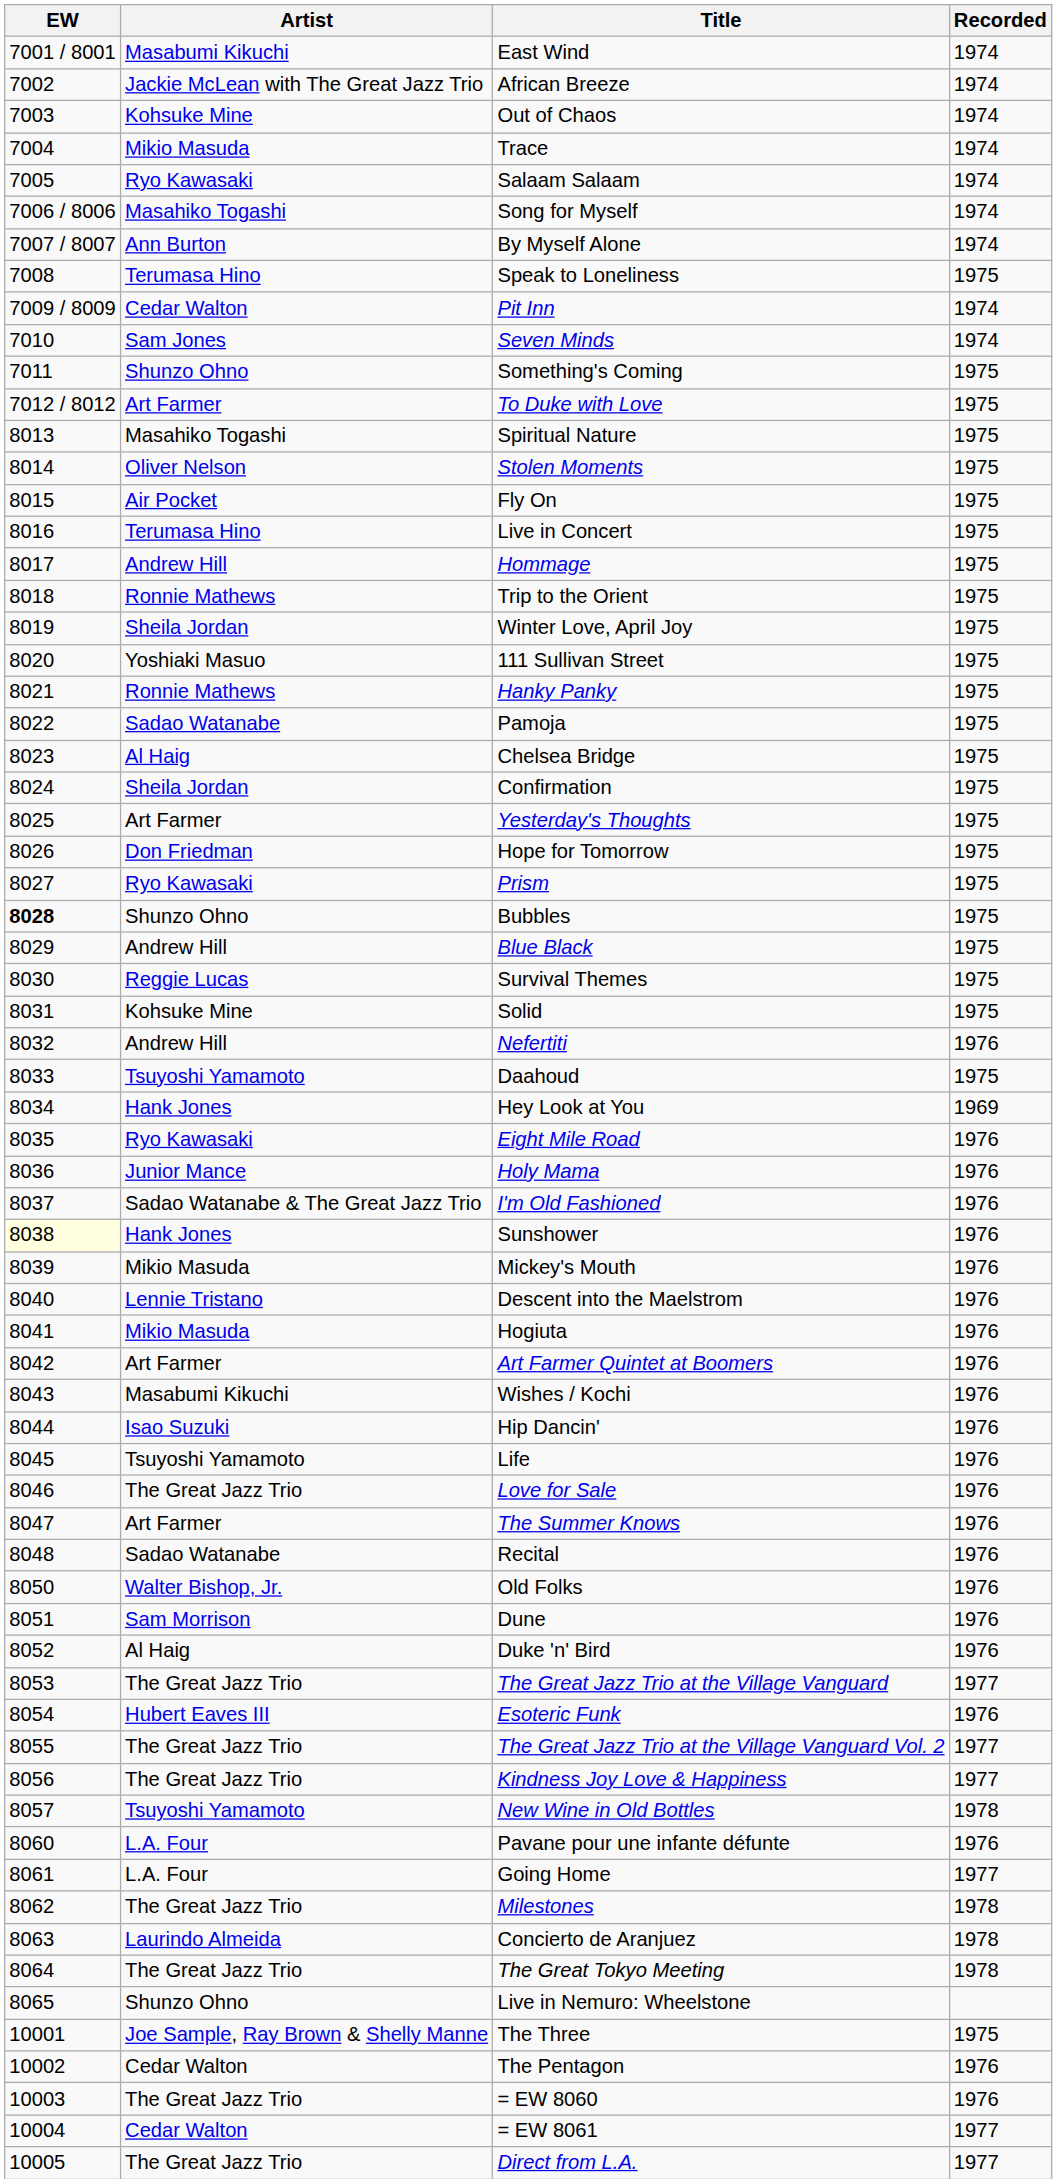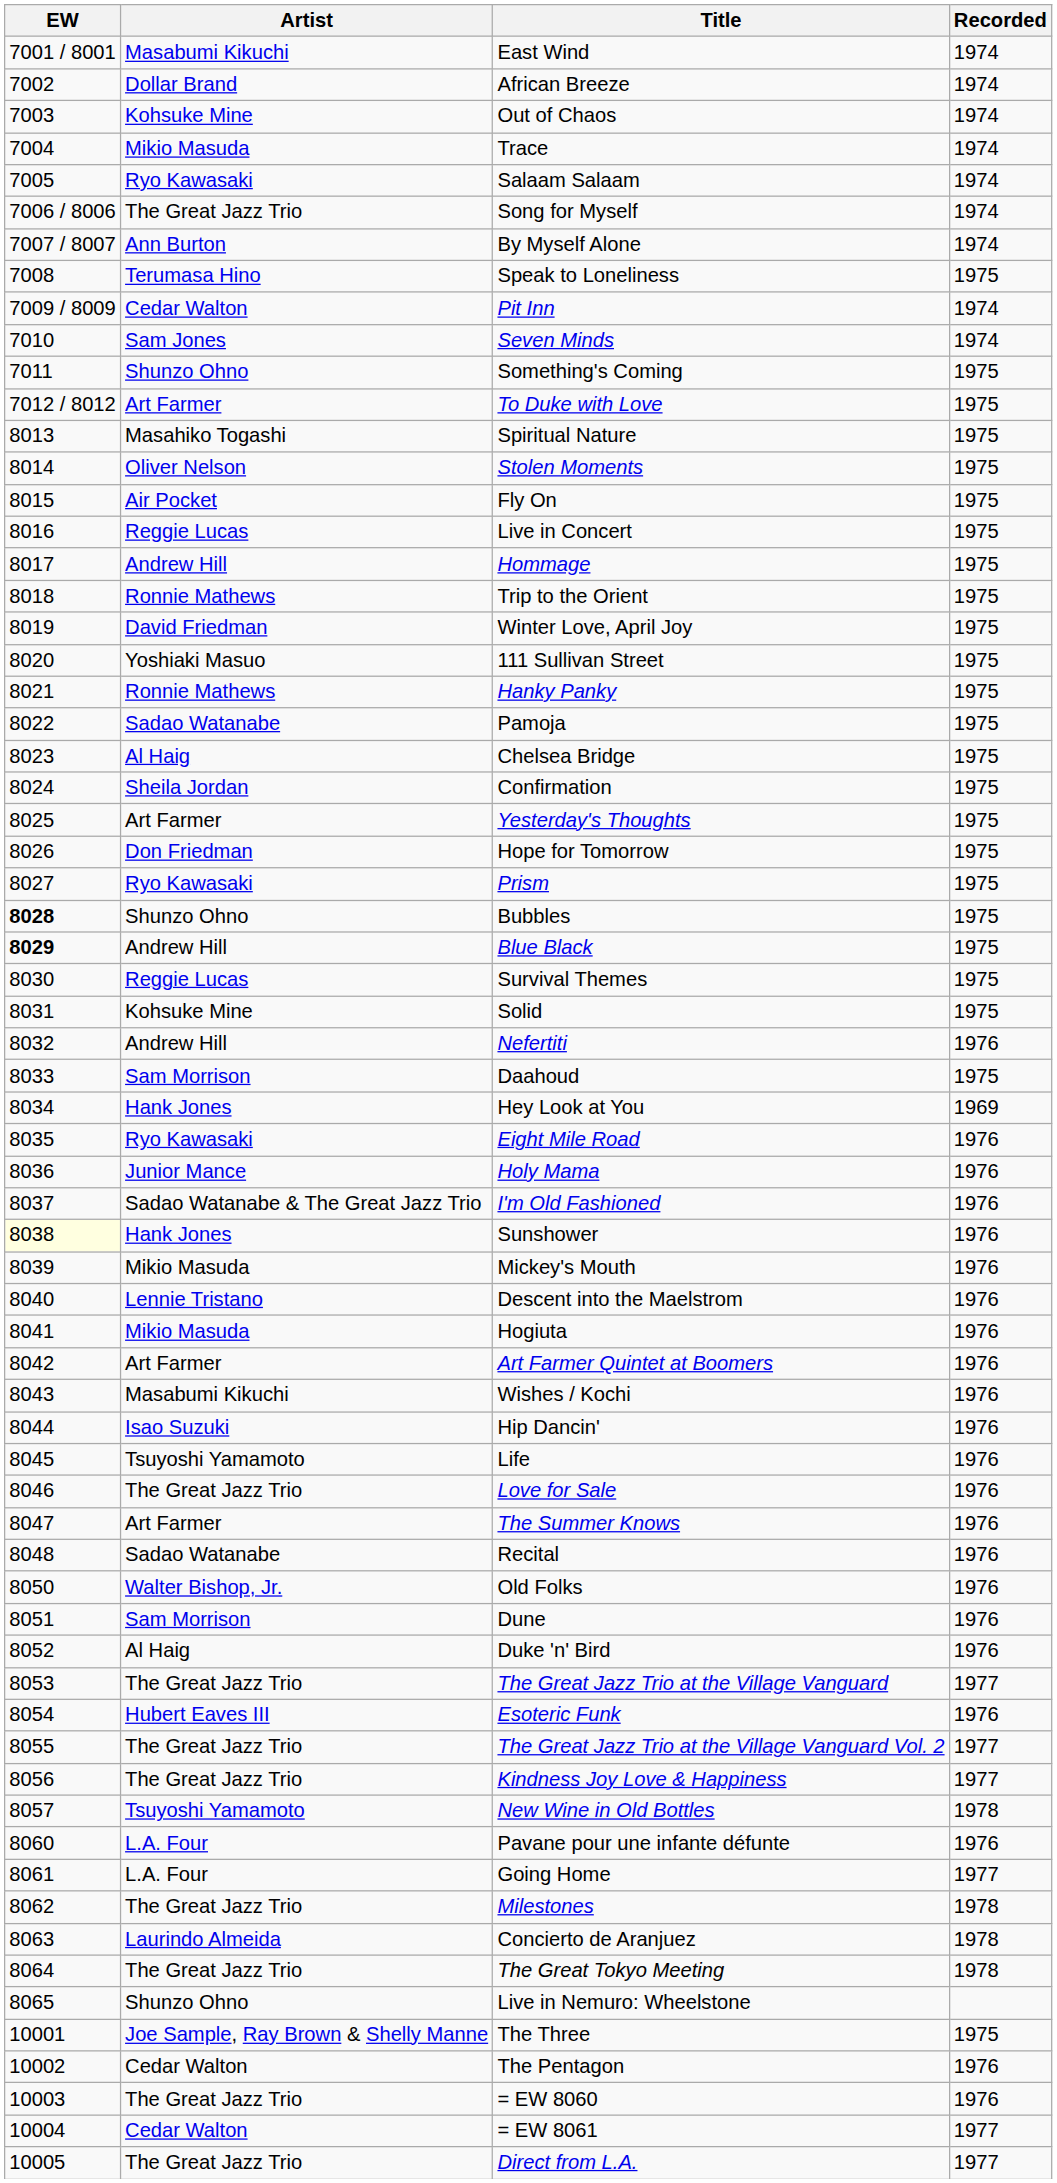African Breeze | Artist: Jackie McLean with The Great Jazz Trio -> Dollar Brand
Song for Myself | Artist: Masahiko Togashi -> The Great Jazz Trio
Live in Concert | Artist: Terumasa Hino -> Reggie Lucas
Winter Love, April Joy | Artist: Sheila Jordan -> David Friedman
Blue Black | EW: normal -> bold
Daahoud | Artist: Tsuyoshi Yamamoto -> Sam Morrison
